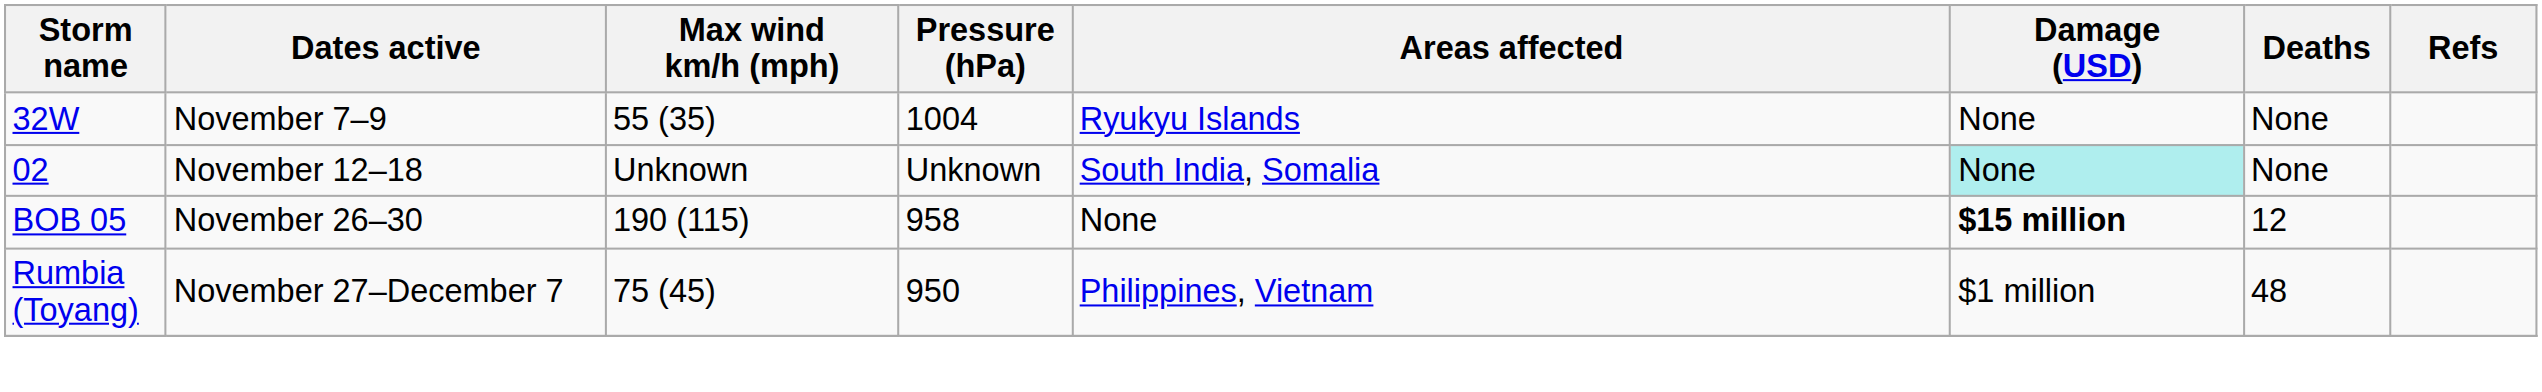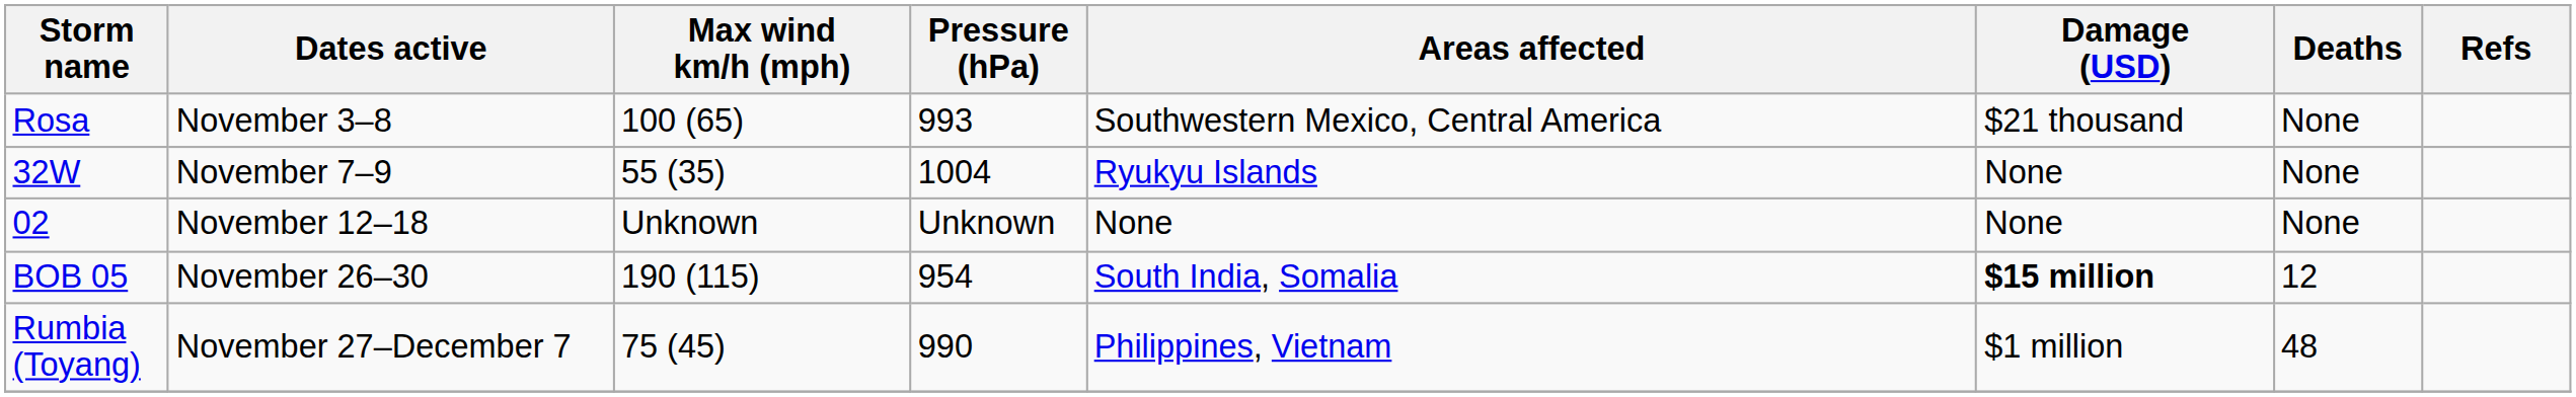+ row: Rosa | November 3–8 | 100 (65) | 993 | Southwestern Mexico, Central America | $21 thousand | None
02 | Areas affected: South India, Somalia -> None
02 | Damage (USD): paleturquoise background -> no background
BOB 05 | Pressure (hPa): 958 -> 954
BOB 05 | Areas affected: None -> South India, Somalia
Rumbia (Toyang) | Pressure (hPa): 950 -> 990
